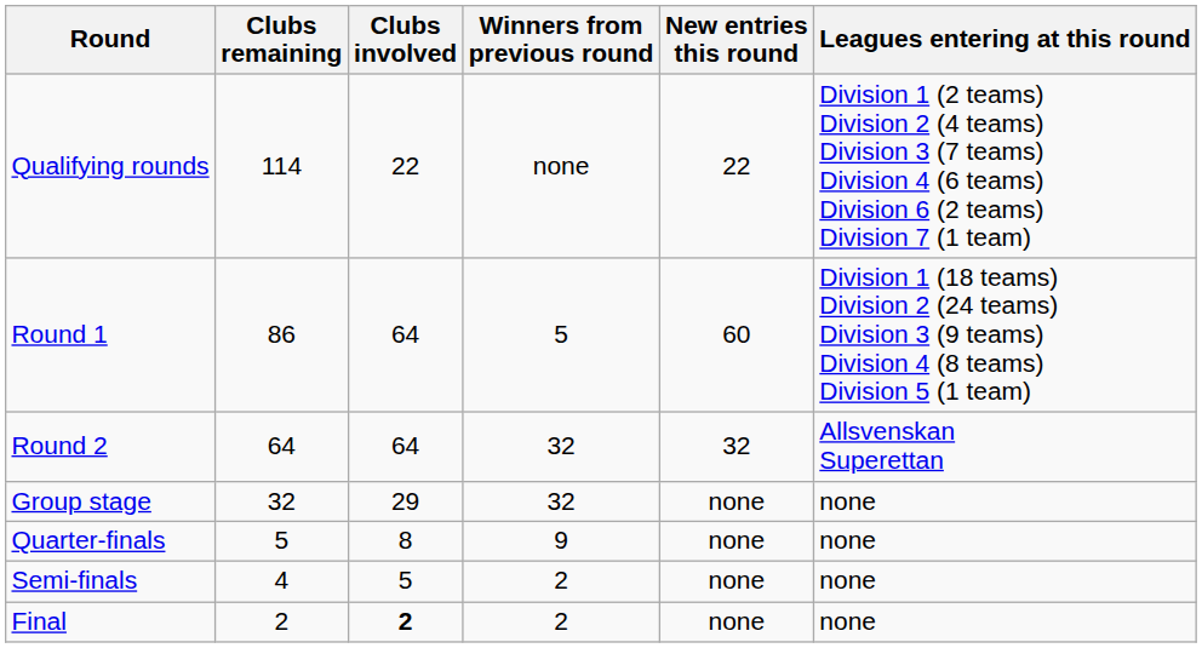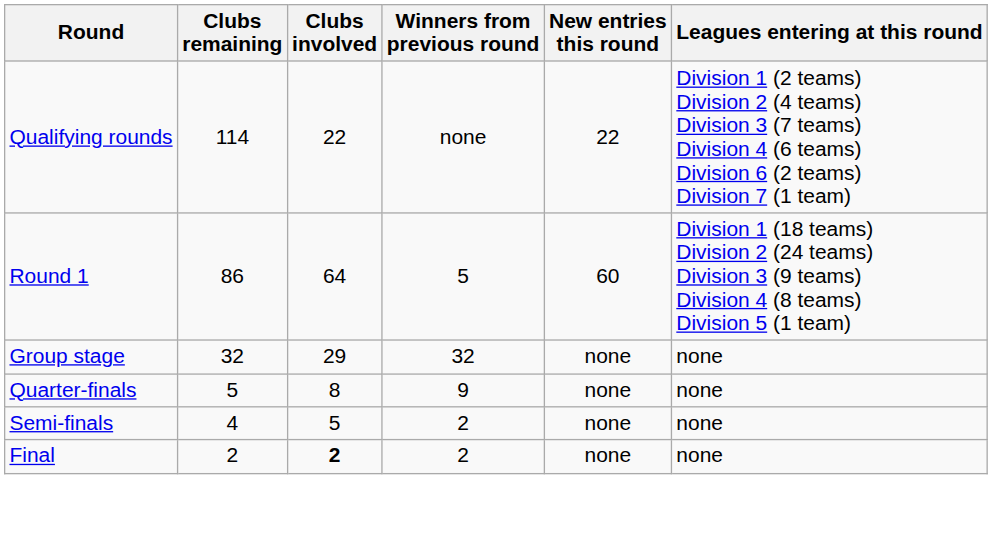- row: Round 2 | 64 | 64 | 32 | 32 | Allsvenskan Superettan
